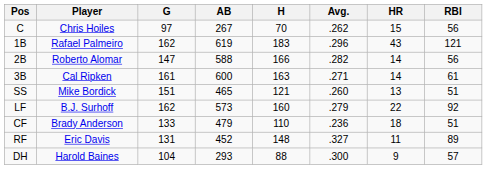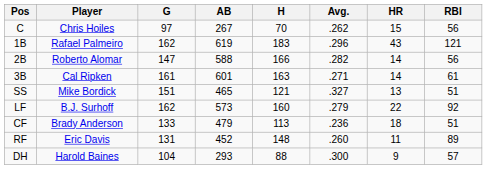3B | AB: 600 -> 601
SS | Avg.: .260 -> .327
CF | H: 110 -> 113
RF | Avg.: .327 -> .260
